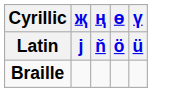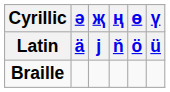+ column: ә | ä
